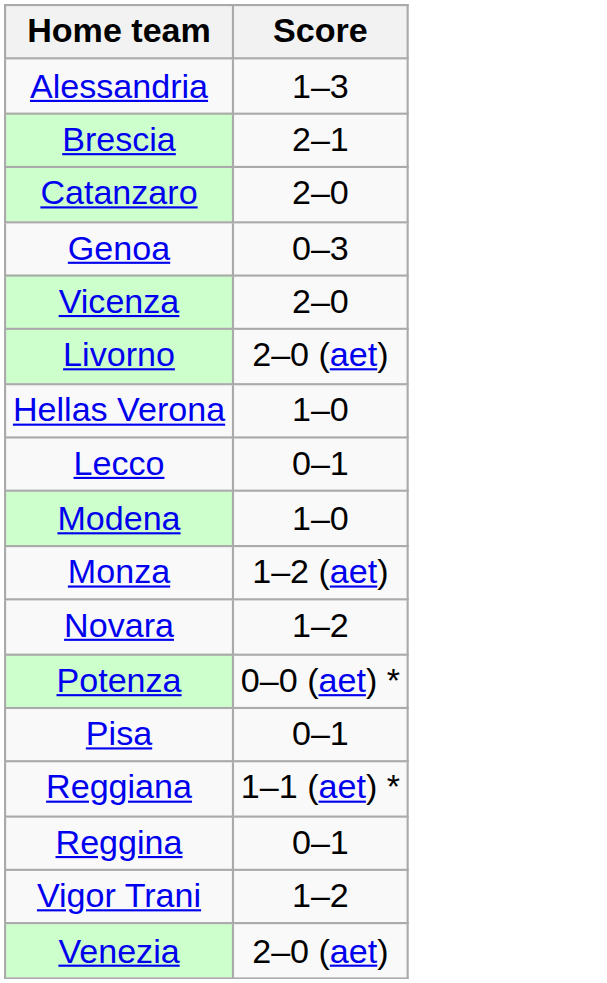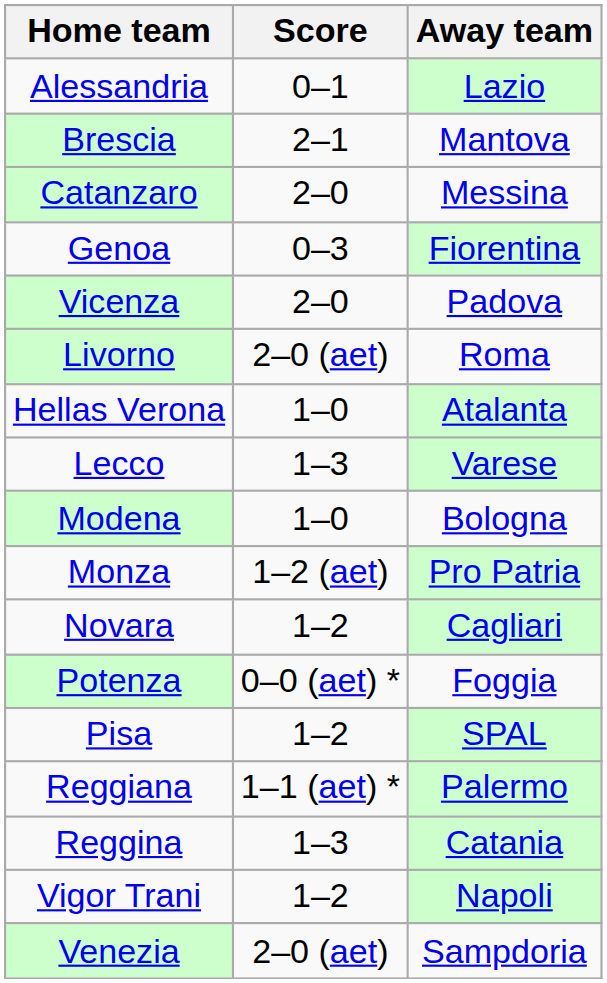+ column: Away team | Lazio | Mantova | Messina | Fiorentina | Padova | Roma | Atalanta | Varese | Bologna | Pro Patria | Cagliari | Foggia | SPAL | Palermo | Catania | Napoli | Sampdoria
Alessandria | Score: 1–3 -> 0–1
Lecco | Score: 0–1 -> 1–3
Pisa | Score: 0–1 -> 1–2
Reggina | Score: 0–1 -> 1–3
